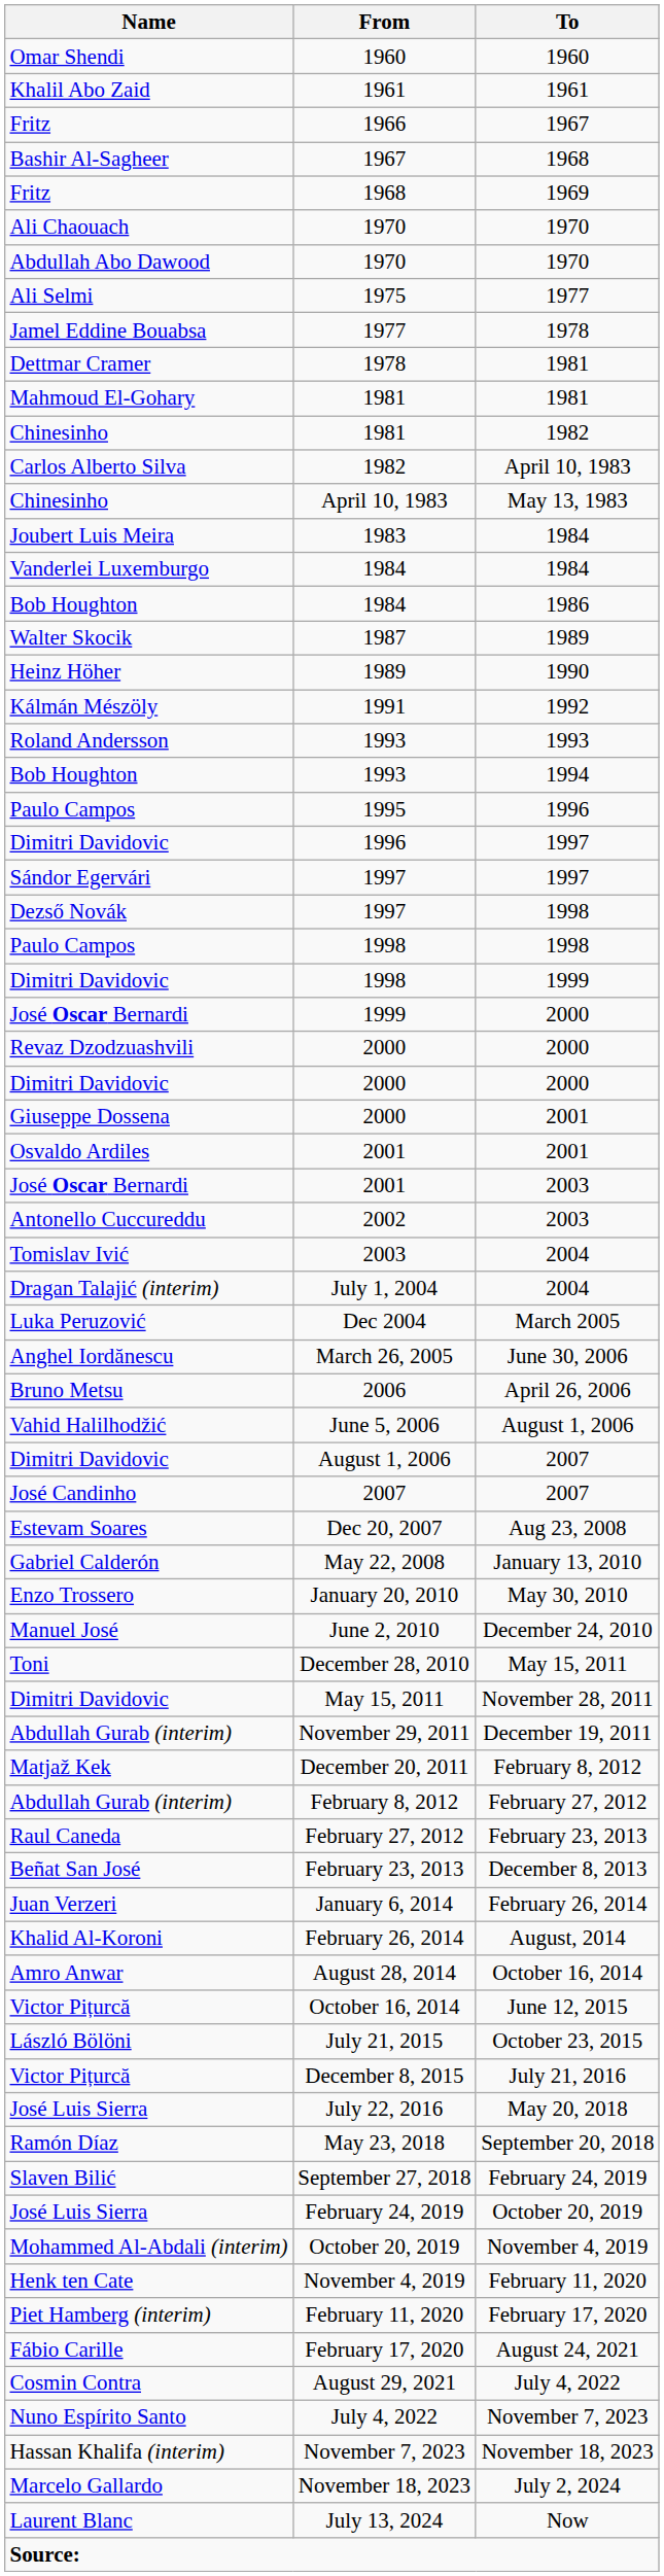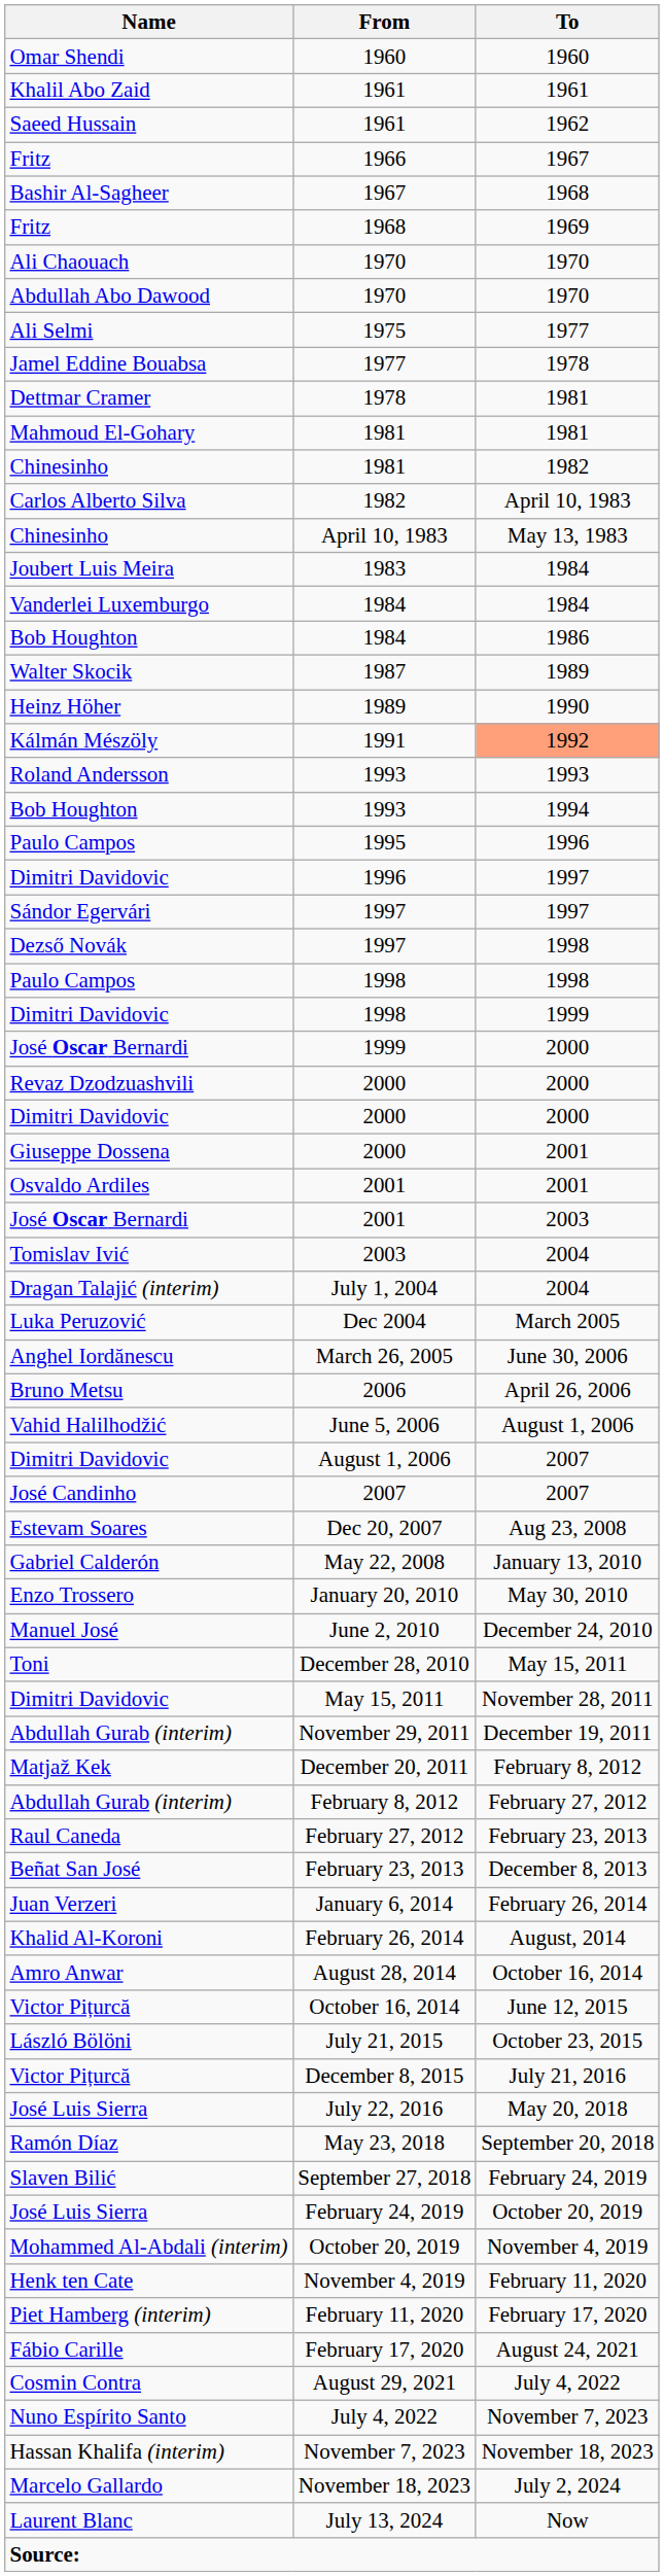+ row: Saeed Hussain | 1961 | 1962
1991 | To: no background -> lightsalmon background
- row: Antonello Cuccureddu | 2002 | 2003
